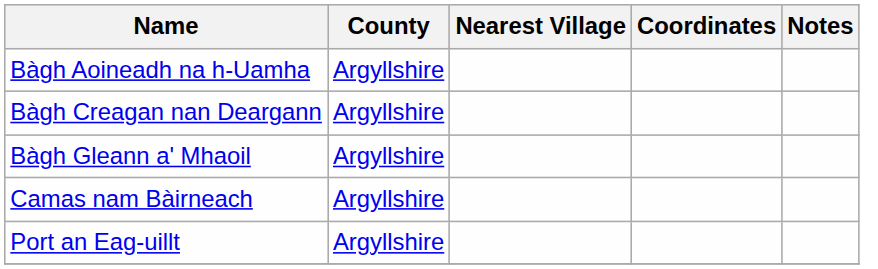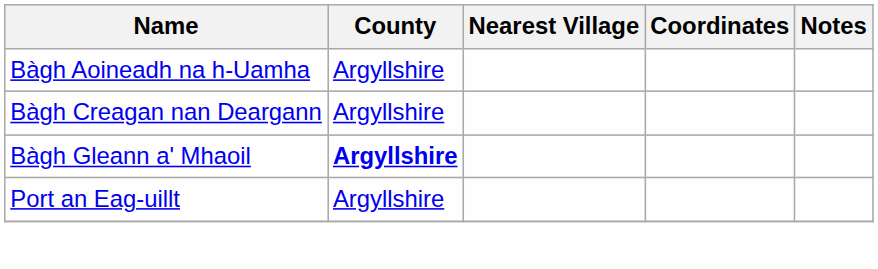Bàgh Gleann a' Mhaoil | County: normal -> bold
- row: Camas nam Bàirneach | Argyllshire
